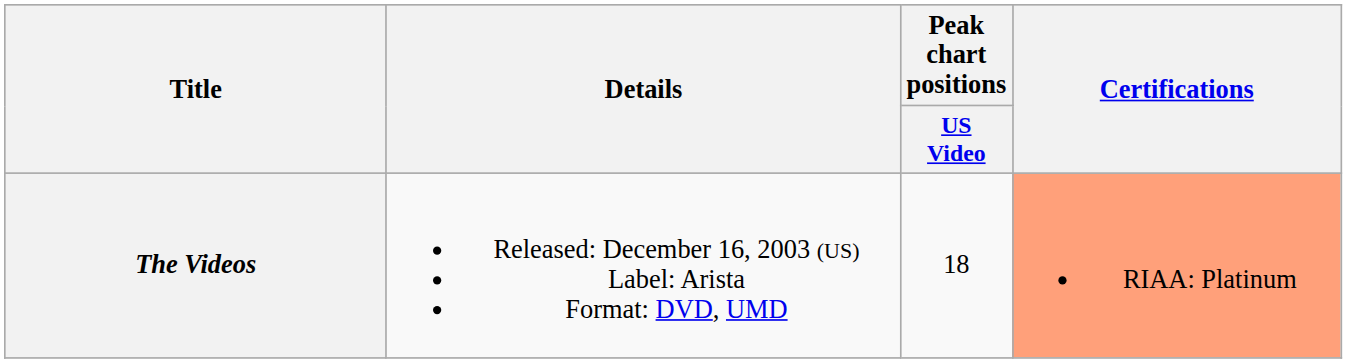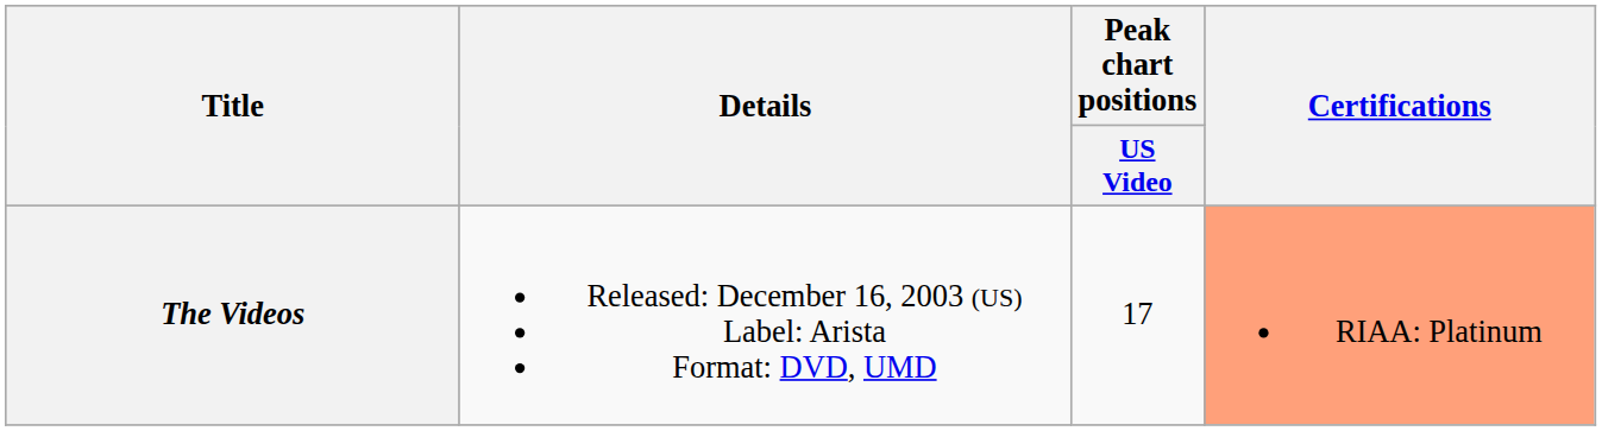The Videos | Peak chart positions / US Video: 18 -> 17
